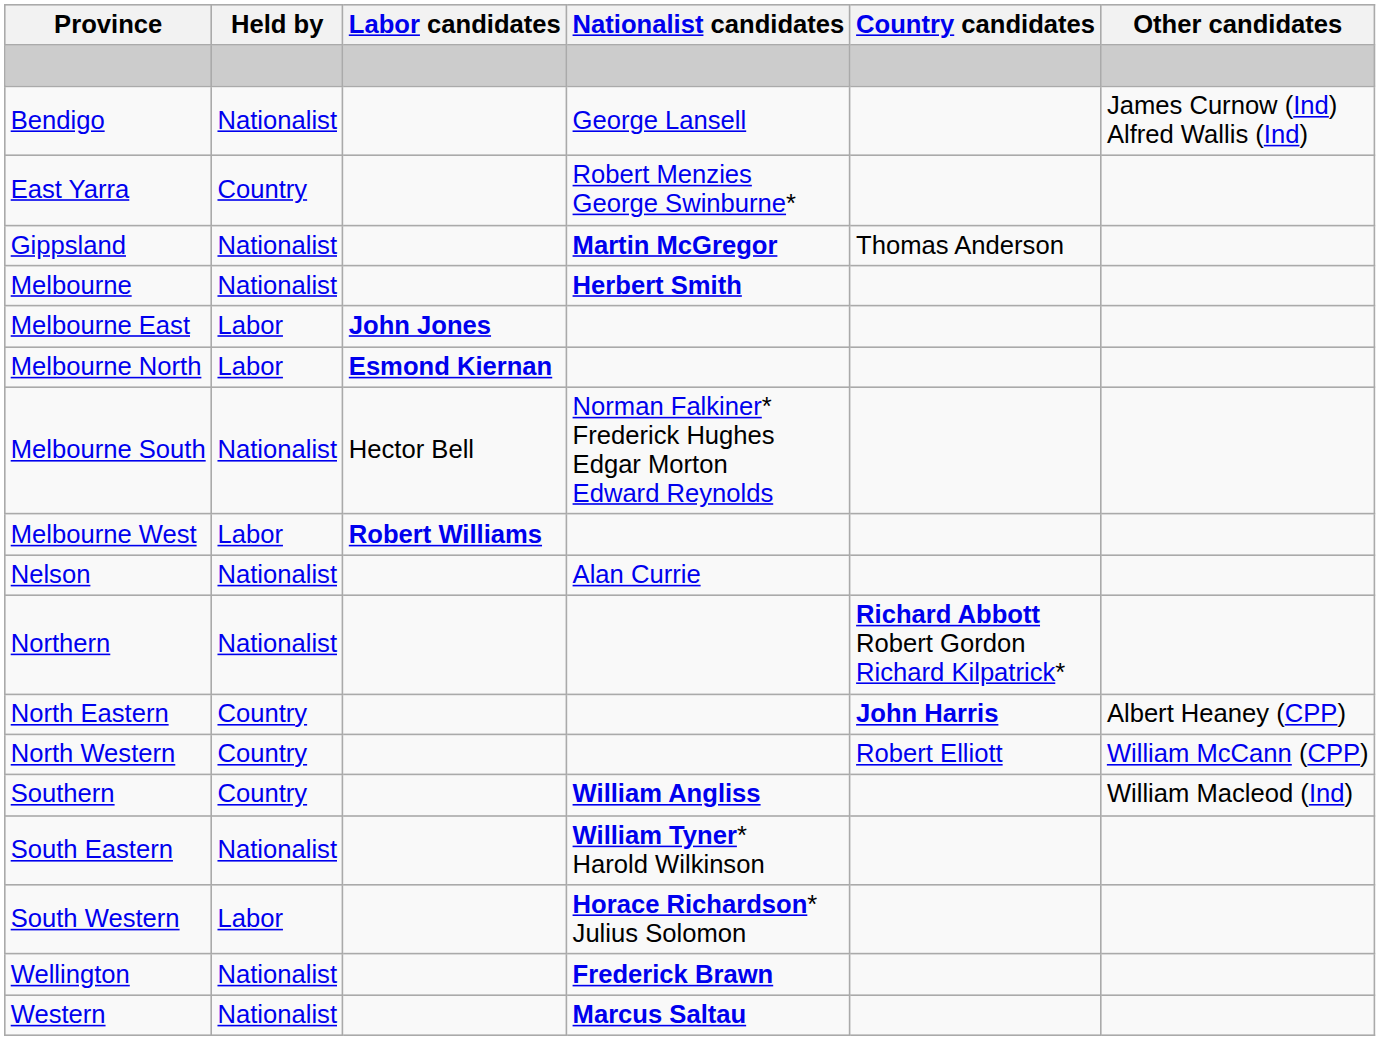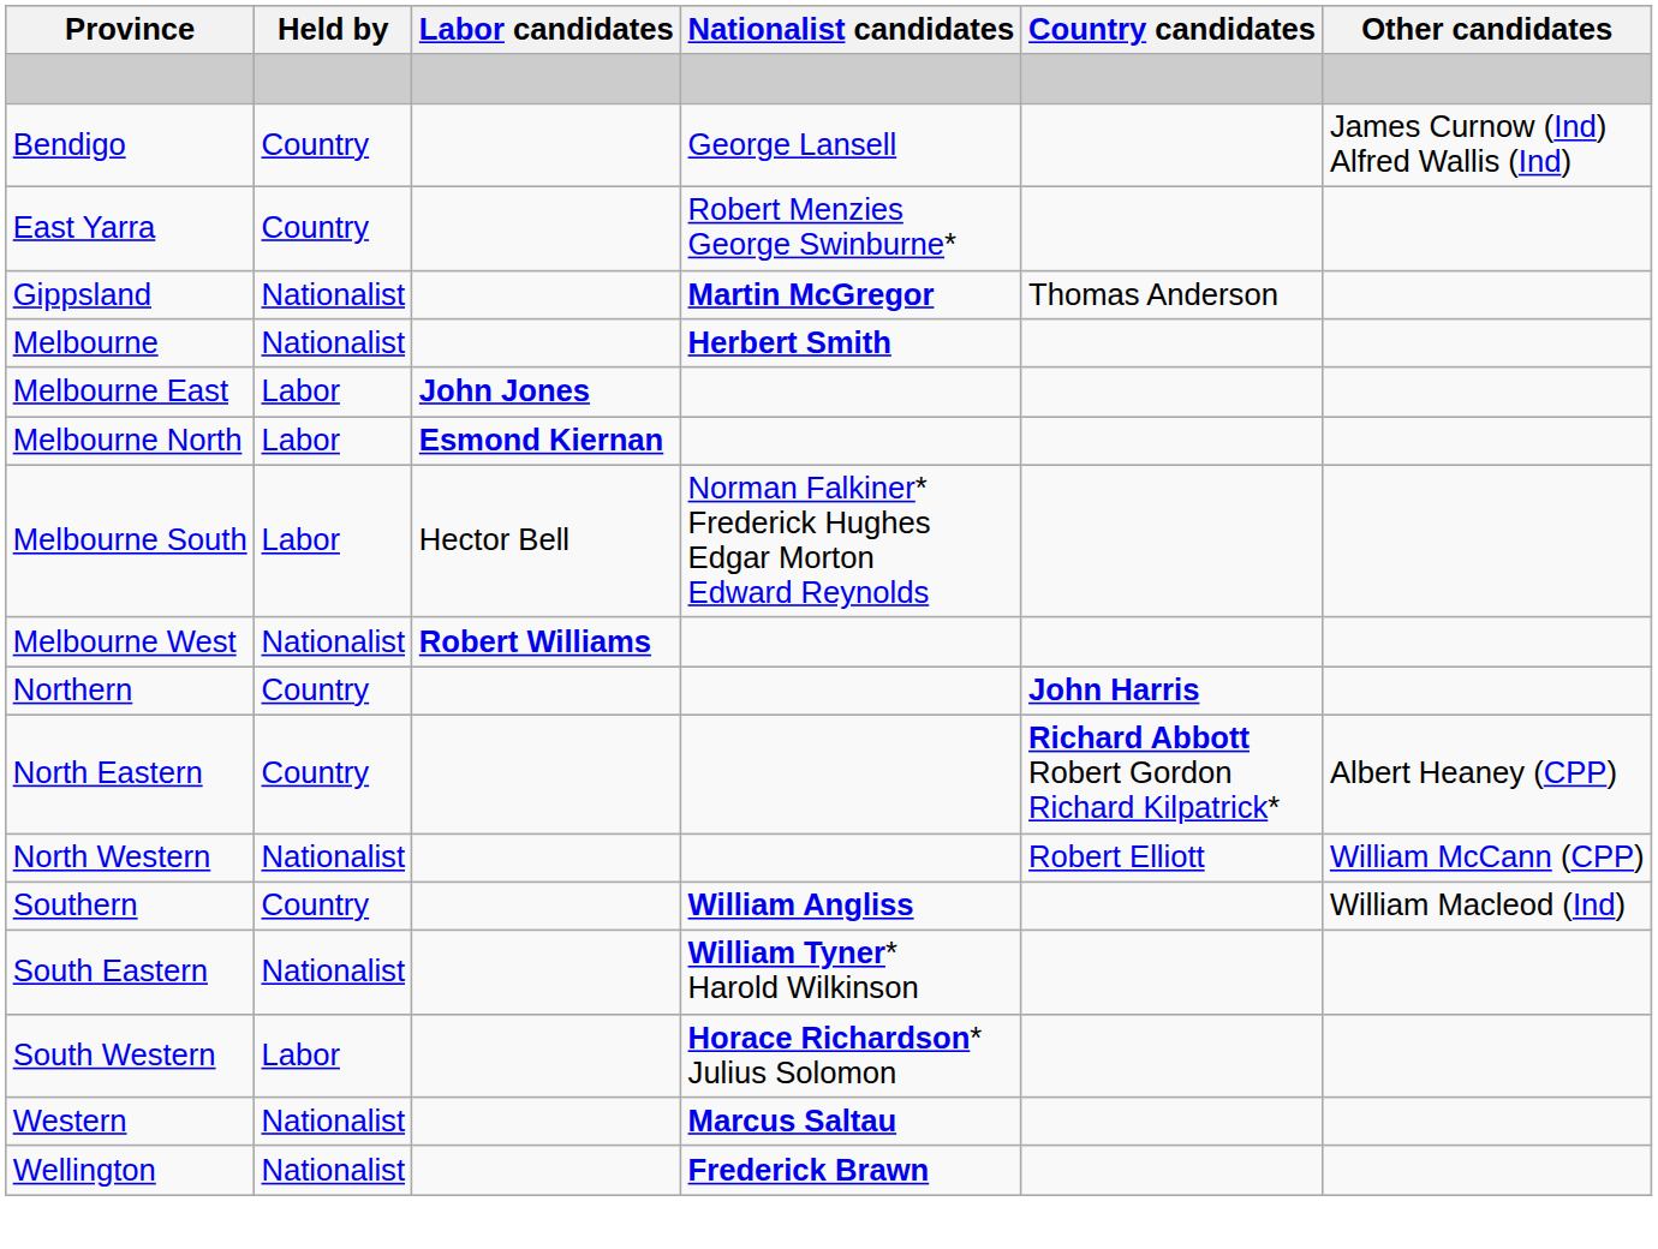Bendigo | Held by: Nationalist -> Country
Melbourne South | Held by: Nationalist -> Labor
Melbourne West | Held by: Labor -> Nationalist
- row: Nelson | Nationalist | Alan Currie
Northern | Held by: Nationalist -> Country
Northern | Country candidates: Richard Abbott Robert Gordon Richard Kilpatrick* -> John Harris
North Eastern | Country candidates: John Harris -> Richard Abbott Robert Gordon Richard Kilpatrick*
North Western | Held by: Country -> Nationalist
rows swapped: Wellington <-> Western
